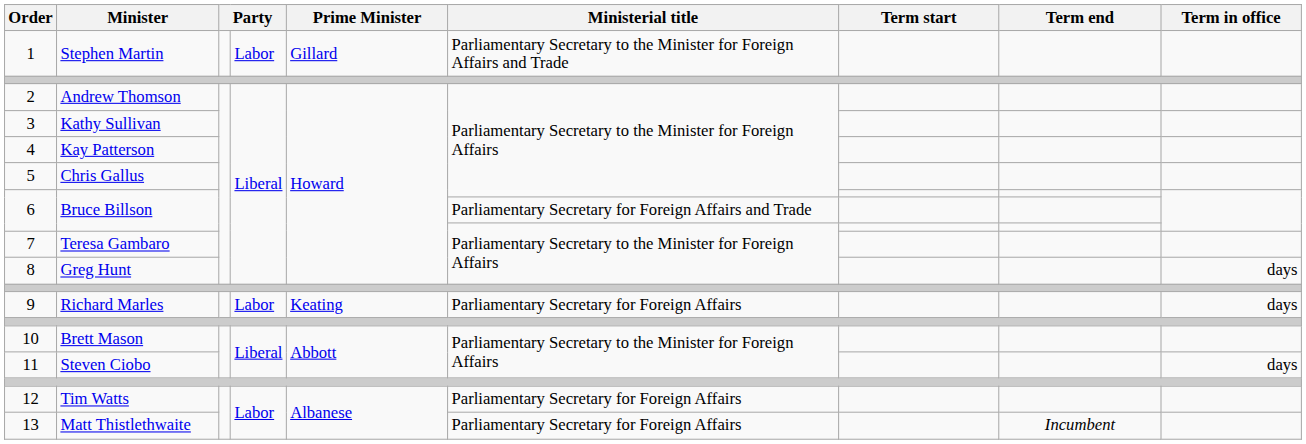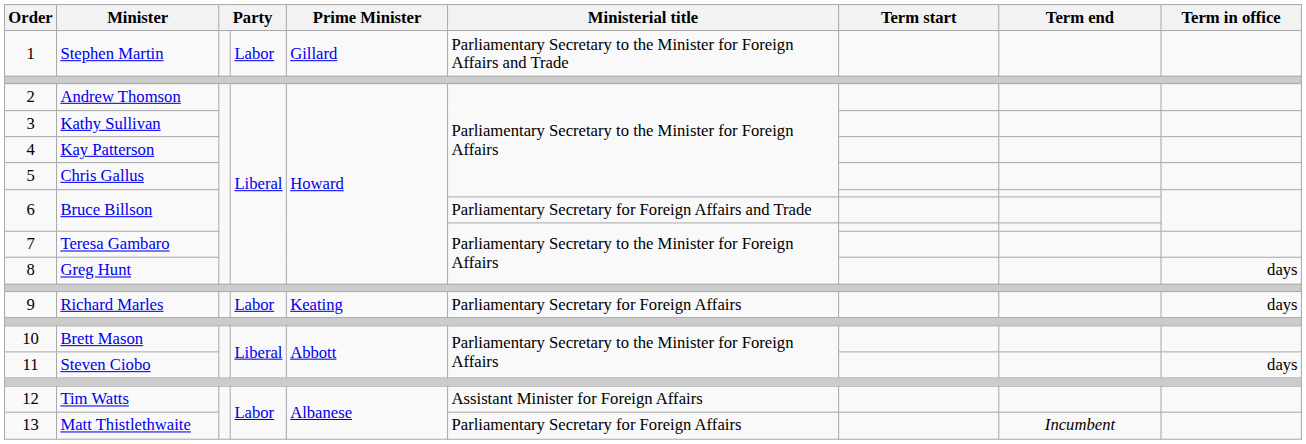12 | Ministerial title: Parliamentary Secretary for Foreign Affairs -> Assistant Minister for Foreign Affairs
